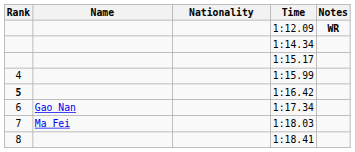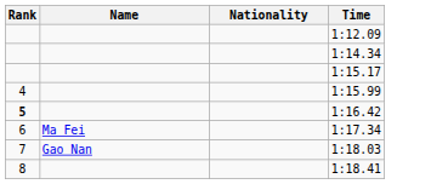- column: Notes | WR
1:17.34 | Name: Gao Nan -> Ma Fei
1:18.03 | Name: Ma Fei -> Gao Nan
